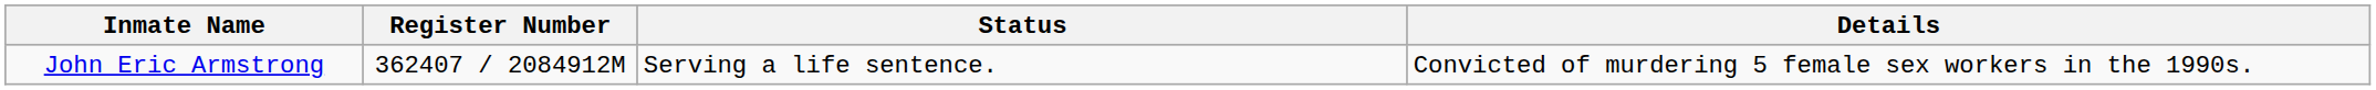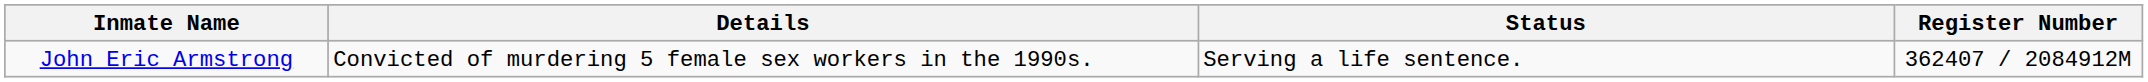columns swapped: Register Number <-> Details
